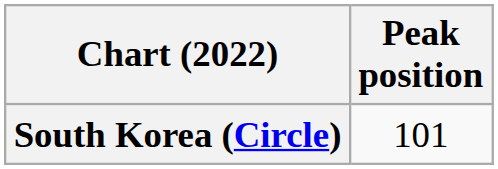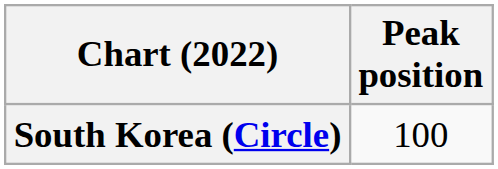South Korea (Circle) | Peak position: 101 -> 100
